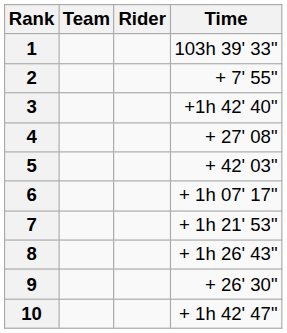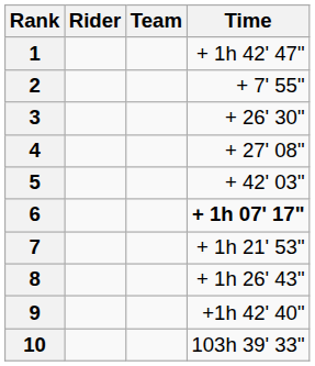columns swapped: Rider <-> Team
1 | Time: 103h 39' 33" -> + 1h 42' 47"
3 | Time: +1h 42' 40" -> + 26' 30"
6 | Time: normal -> bold
9 | Time: + 26' 30" -> +1h 42' 40"
10 | Time: + 1h 42' 47" -> 103h 39' 33"
